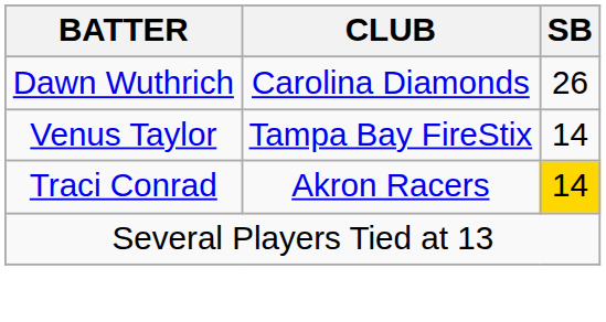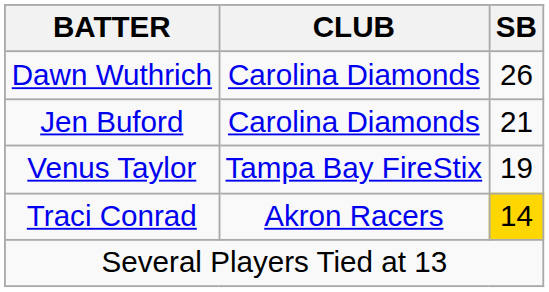+ row: Jen Buford | Carolina Diamonds | 21
Venus Taylor | SB: 14 -> 19
